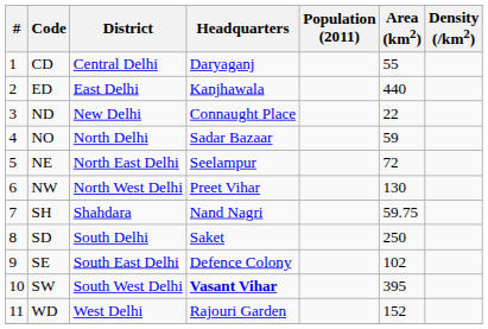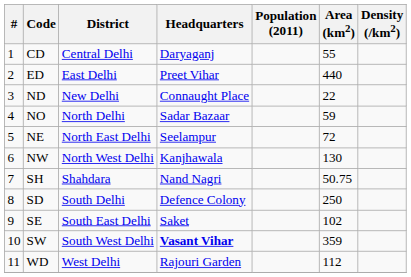ED | Headquarters: Kanjhawala -> Preet Vihar
NW | Headquarters: Preet Vihar -> Kanjhawala
SH | Area (km2): 59.75 -> 50.75
SD | Headquarters: Saket -> Defence Colony
SE | Headquarters: Defence Colony -> Saket
SW | Area (km2): 395 -> 359
WD | Area (km2): 152 -> 112
